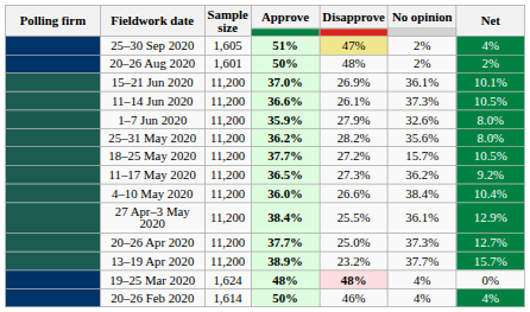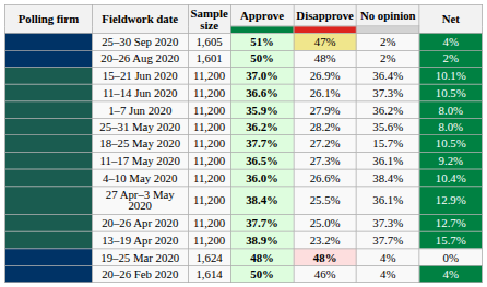15–21 Jun 2020 | No opinion: 36.1% -> 36.4%
1–7 Jun 2020 | No opinion: 32.6% -> 36.2%
11–17 May 2020 | No opinion: 36.2% -> 36.1%
